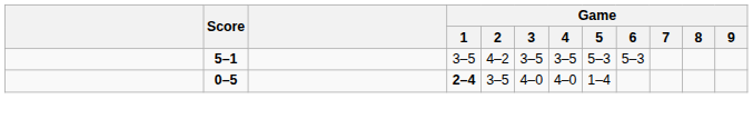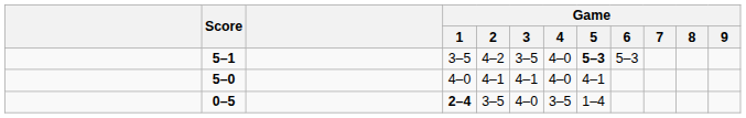5–1 | Game / 4: 3–5 -> 4–0
5–1 | Game / 5: normal -> bold
+ row: 5–0 | 4–0 | 4–1 | 4–1 | 4–0 | 4–1
0–5 | Game / 4: 4–0 -> 3–5
